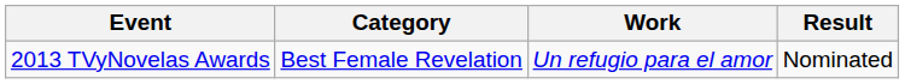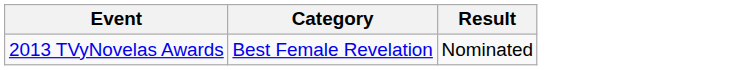- column: Work | Un refugio para el amor
